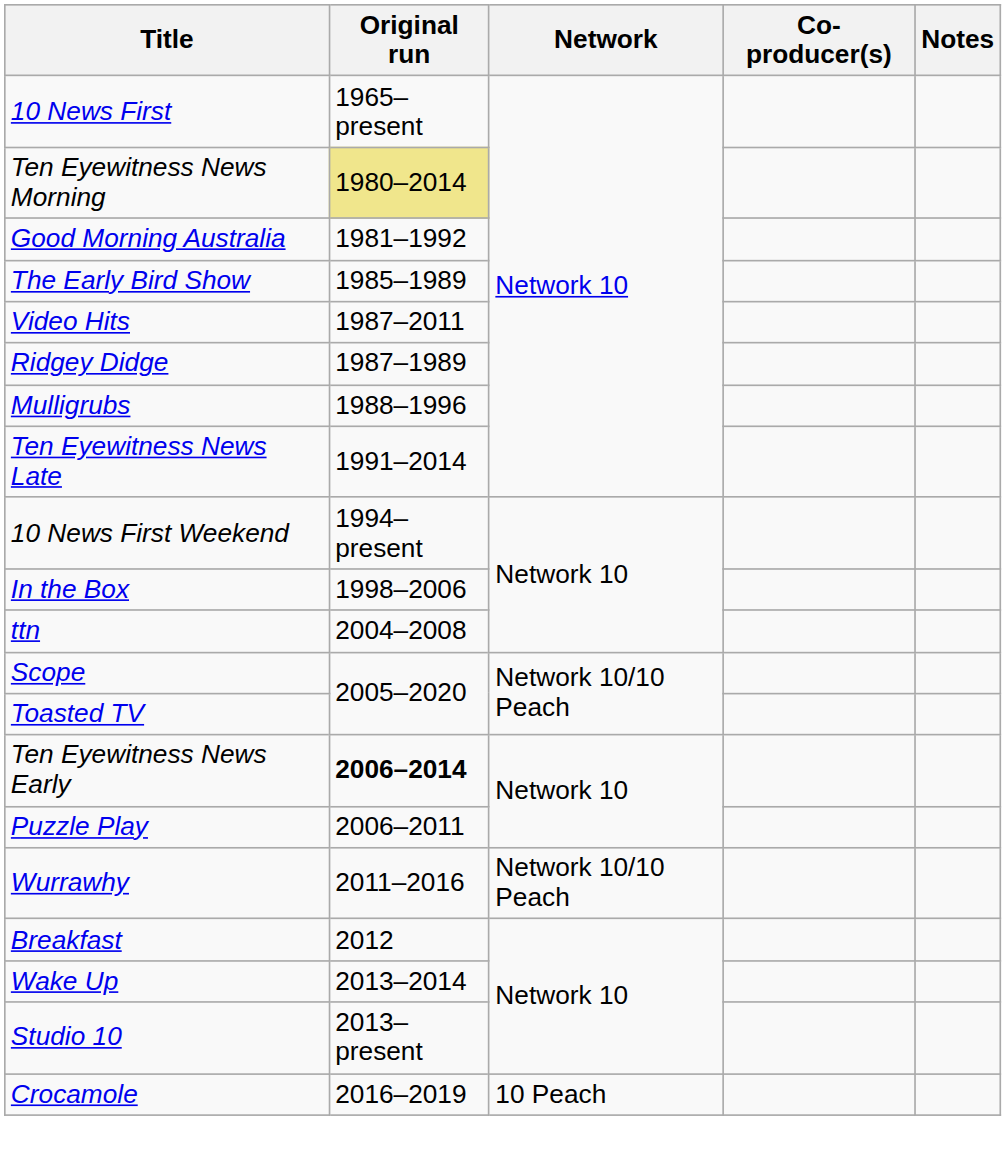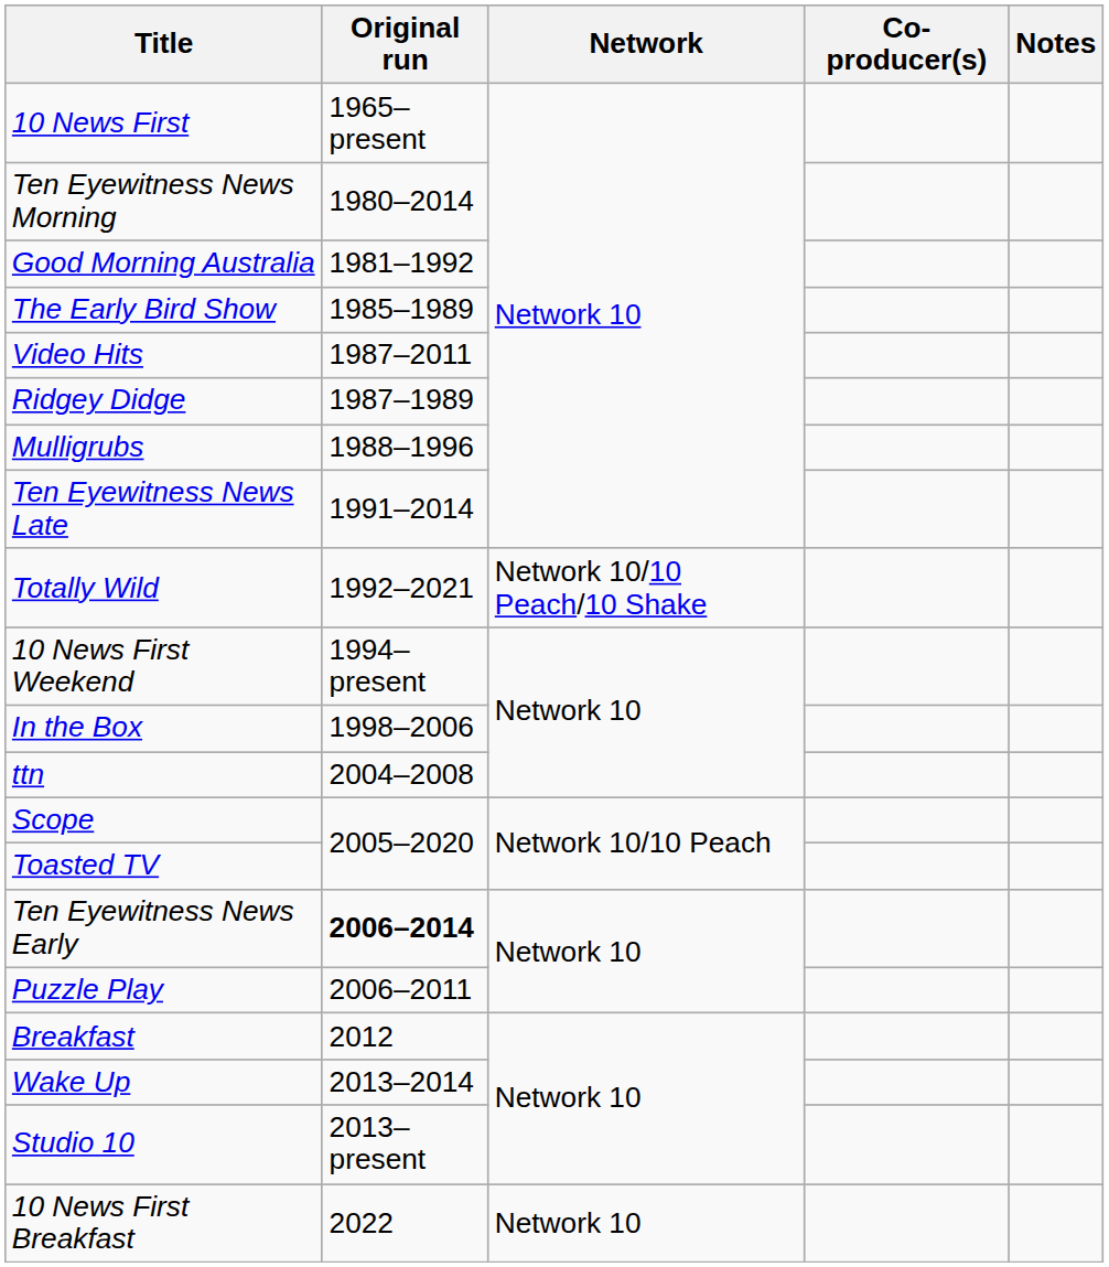Ten Eyewitness News Morning | Original run: khaki background -> no background
+ row: Totally Wild | 1992–2021 | Network 10/10 Peach/10 Shake
- row: Wurrawhy | 2011–2016 | Network 10/10 Peach
- row: Crocamole | 2016–2019 | 10 Peach
+ row: 10 News First Breakfast | 2022 | Network 10
